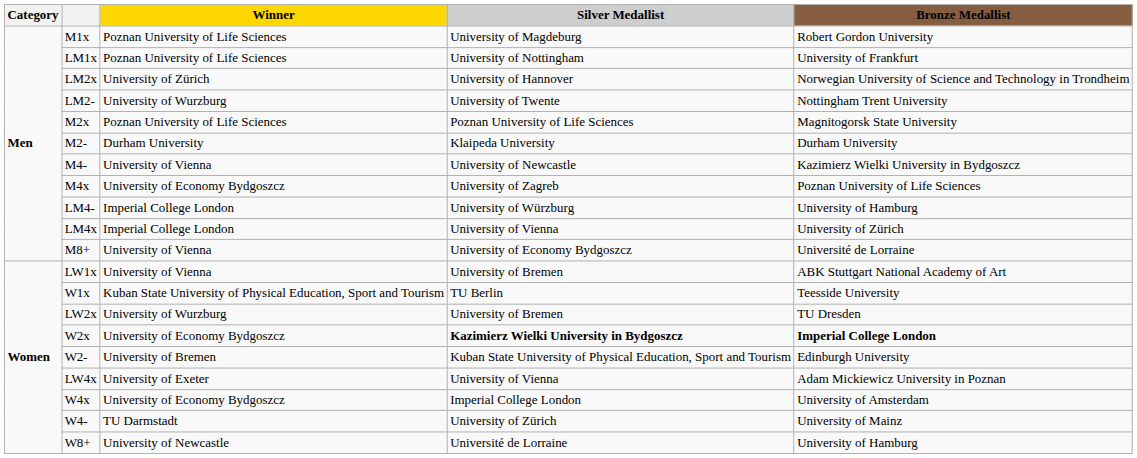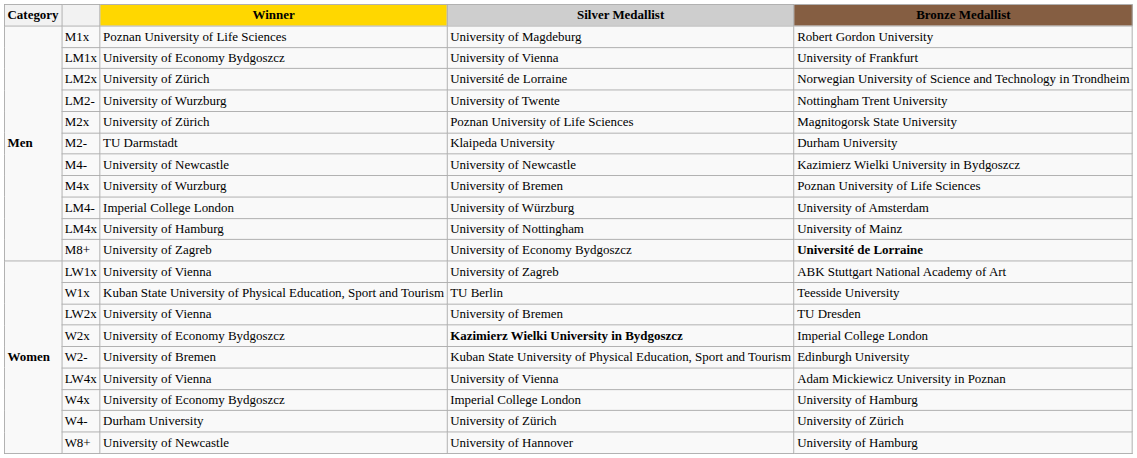LM1x | Winner: Poznan University of Life Sciences -> University of Economy Bydgoszcz
LM1x | Silver Medallist: University of Nottingham -> University of Vienna
LM2x | Silver Medallist: University of Hannover -> Université de Lorraine
M2x | Winner: Poznan University of Life Sciences -> University of Zürich
M2- | Winner: Durham University -> TU Darmstadt
M4- | Winner: University of Vienna -> University of Newcastle
M4x | Winner: University of Economy Bydgoszcz -> University of Wurzburg
M4x | Silver Medallist: University of Zagreb -> University of Bremen
LM4- | Bronze Medallist: University of Hamburg -> University of Amsterdam
LM4x | Winner: Imperial College London -> University of Hamburg
LM4x | Silver Medallist: University of Vienna -> University of Nottingham
LM4x | Bronze Medallist: University of Zürich -> University of Mainz
M8+ | Winner: University of Vienna -> University of Zagreb
M8+ | Bronze Medallist: normal -> bold
LW1x | Silver Medallist: University of Bremen -> University of Zagreb
LW2x | Winner: University of Wurzburg -> University of Vienna
W2x | Bronze Medallist: bold -> normal
LW4x | Winner: University of Exeter -> University of Vienna
W4x | Bronze Medallist: University of Amsterdam -> University of Hamburg
W4- | Winner: TU Darmstadt -> Durham University
W4- | Bronze Medallist: University of Mainz -> University of Zürich
W8+ | Silver Medallist: Université de Lorraine -> University of Hannover
